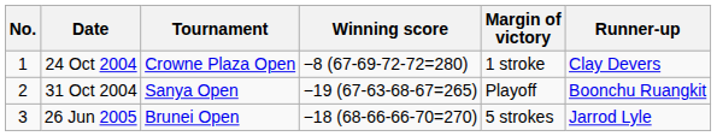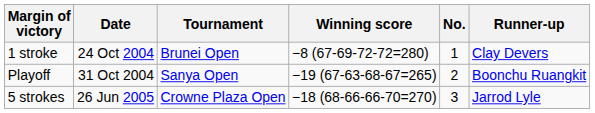columns swapped: No. <-> Margin of victory
24 Oct 2004 | Tournament: Crowne Plaza Open -> Brunei Open
26 Jun 2005 | Tournament: Brunei Open -> Crowne Plaza Open
